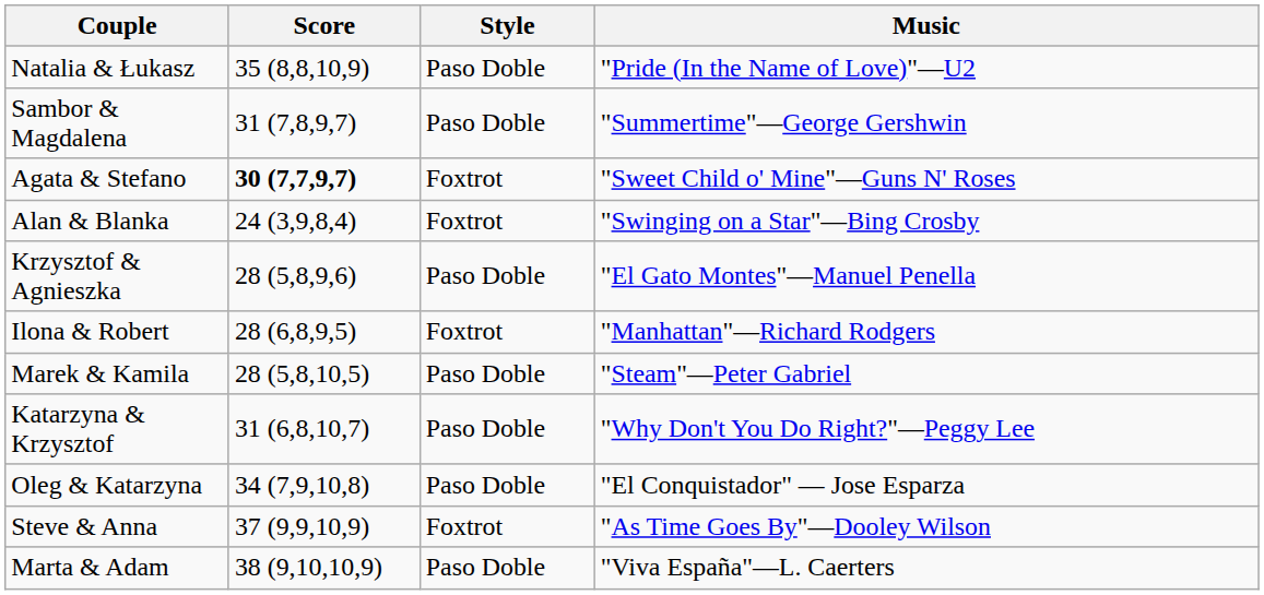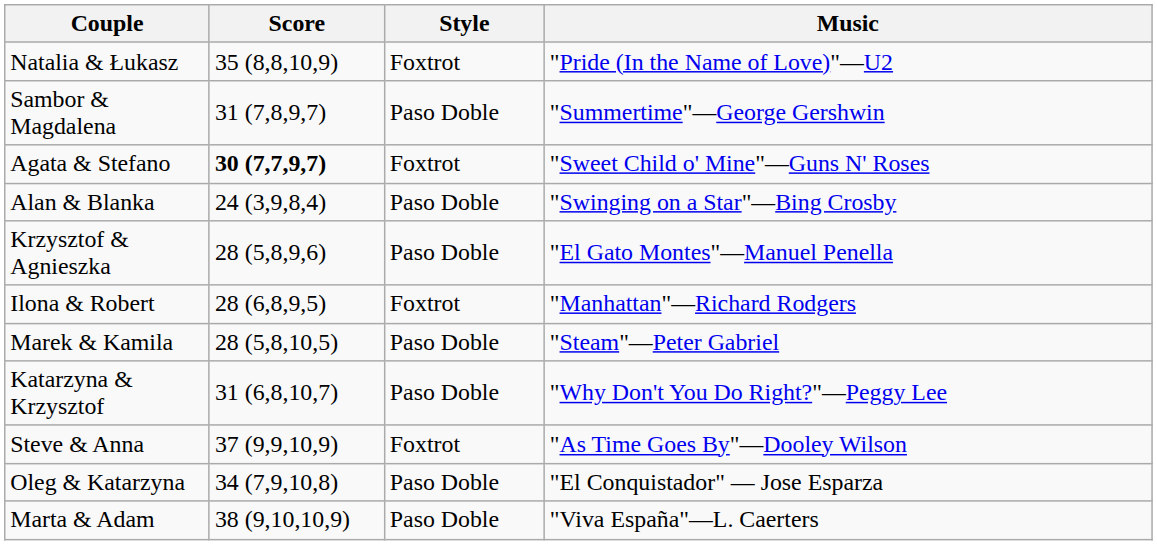Natalia & Łukasz | Style: Paso Doble -> Foxtrot
Alan & Blanka | Style: Foxtrot -> Paso Doble
rows swapped: Oleg & Katarzyna <-> Steve & Anna
